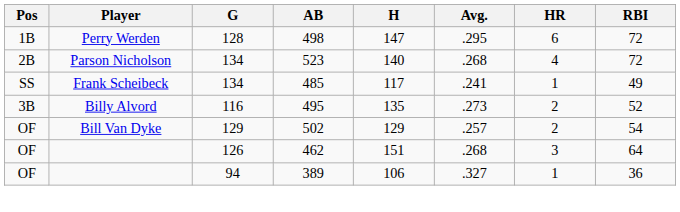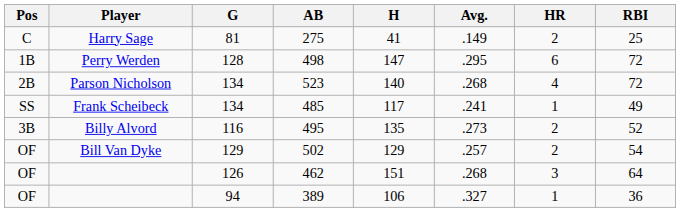+ row: C | Harry Sage | 81 | 275 | 41 | .149 | 2 | 25
